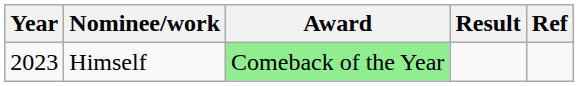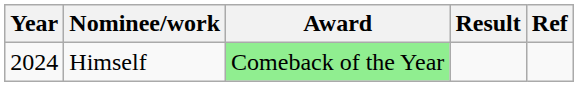Himself | Year: 2023 -> 2024
